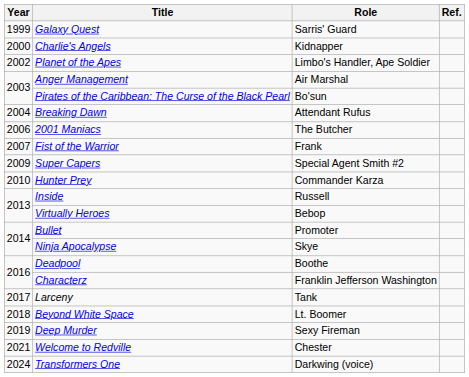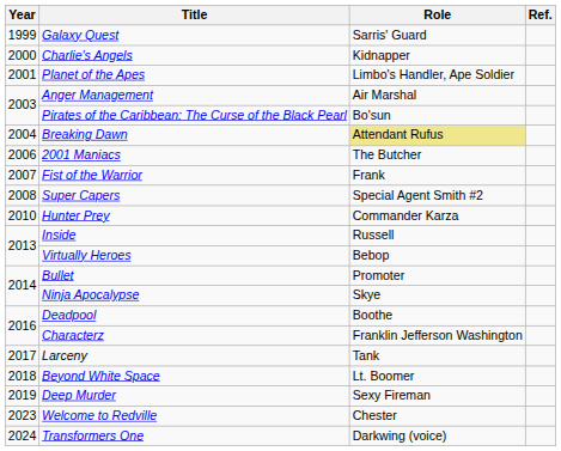Planet of the Apes | Year: 2002 -> 2001
Breaking Dawn | Role: no background -> khaki background
Super Capers | Year: 2009 -> 2008
Welcome to Redville | Year: 2021 -> 2023
